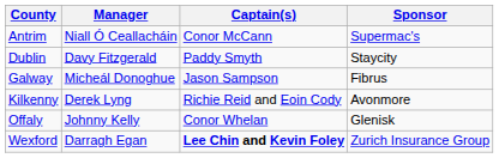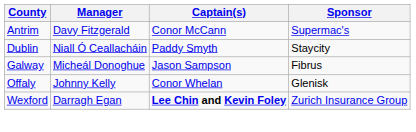Antrim | Manager: Niall Ó Ceallacháin -> Davy Fitzgerald
Dublin | Manager: Davy Fitzgerald -> Niall Ó Ceallacháin
- row: Kilkenny | Derek Lyng | Richie Reid and Eoin Cody | Avonmore
